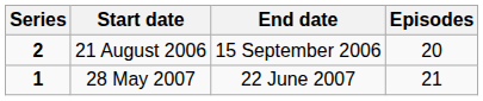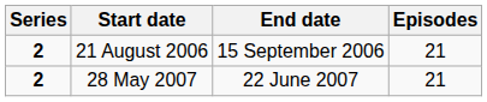21 August 2006 | Episodes: 20 -> 21
28 May 2007 | Series: 1 -> 2
